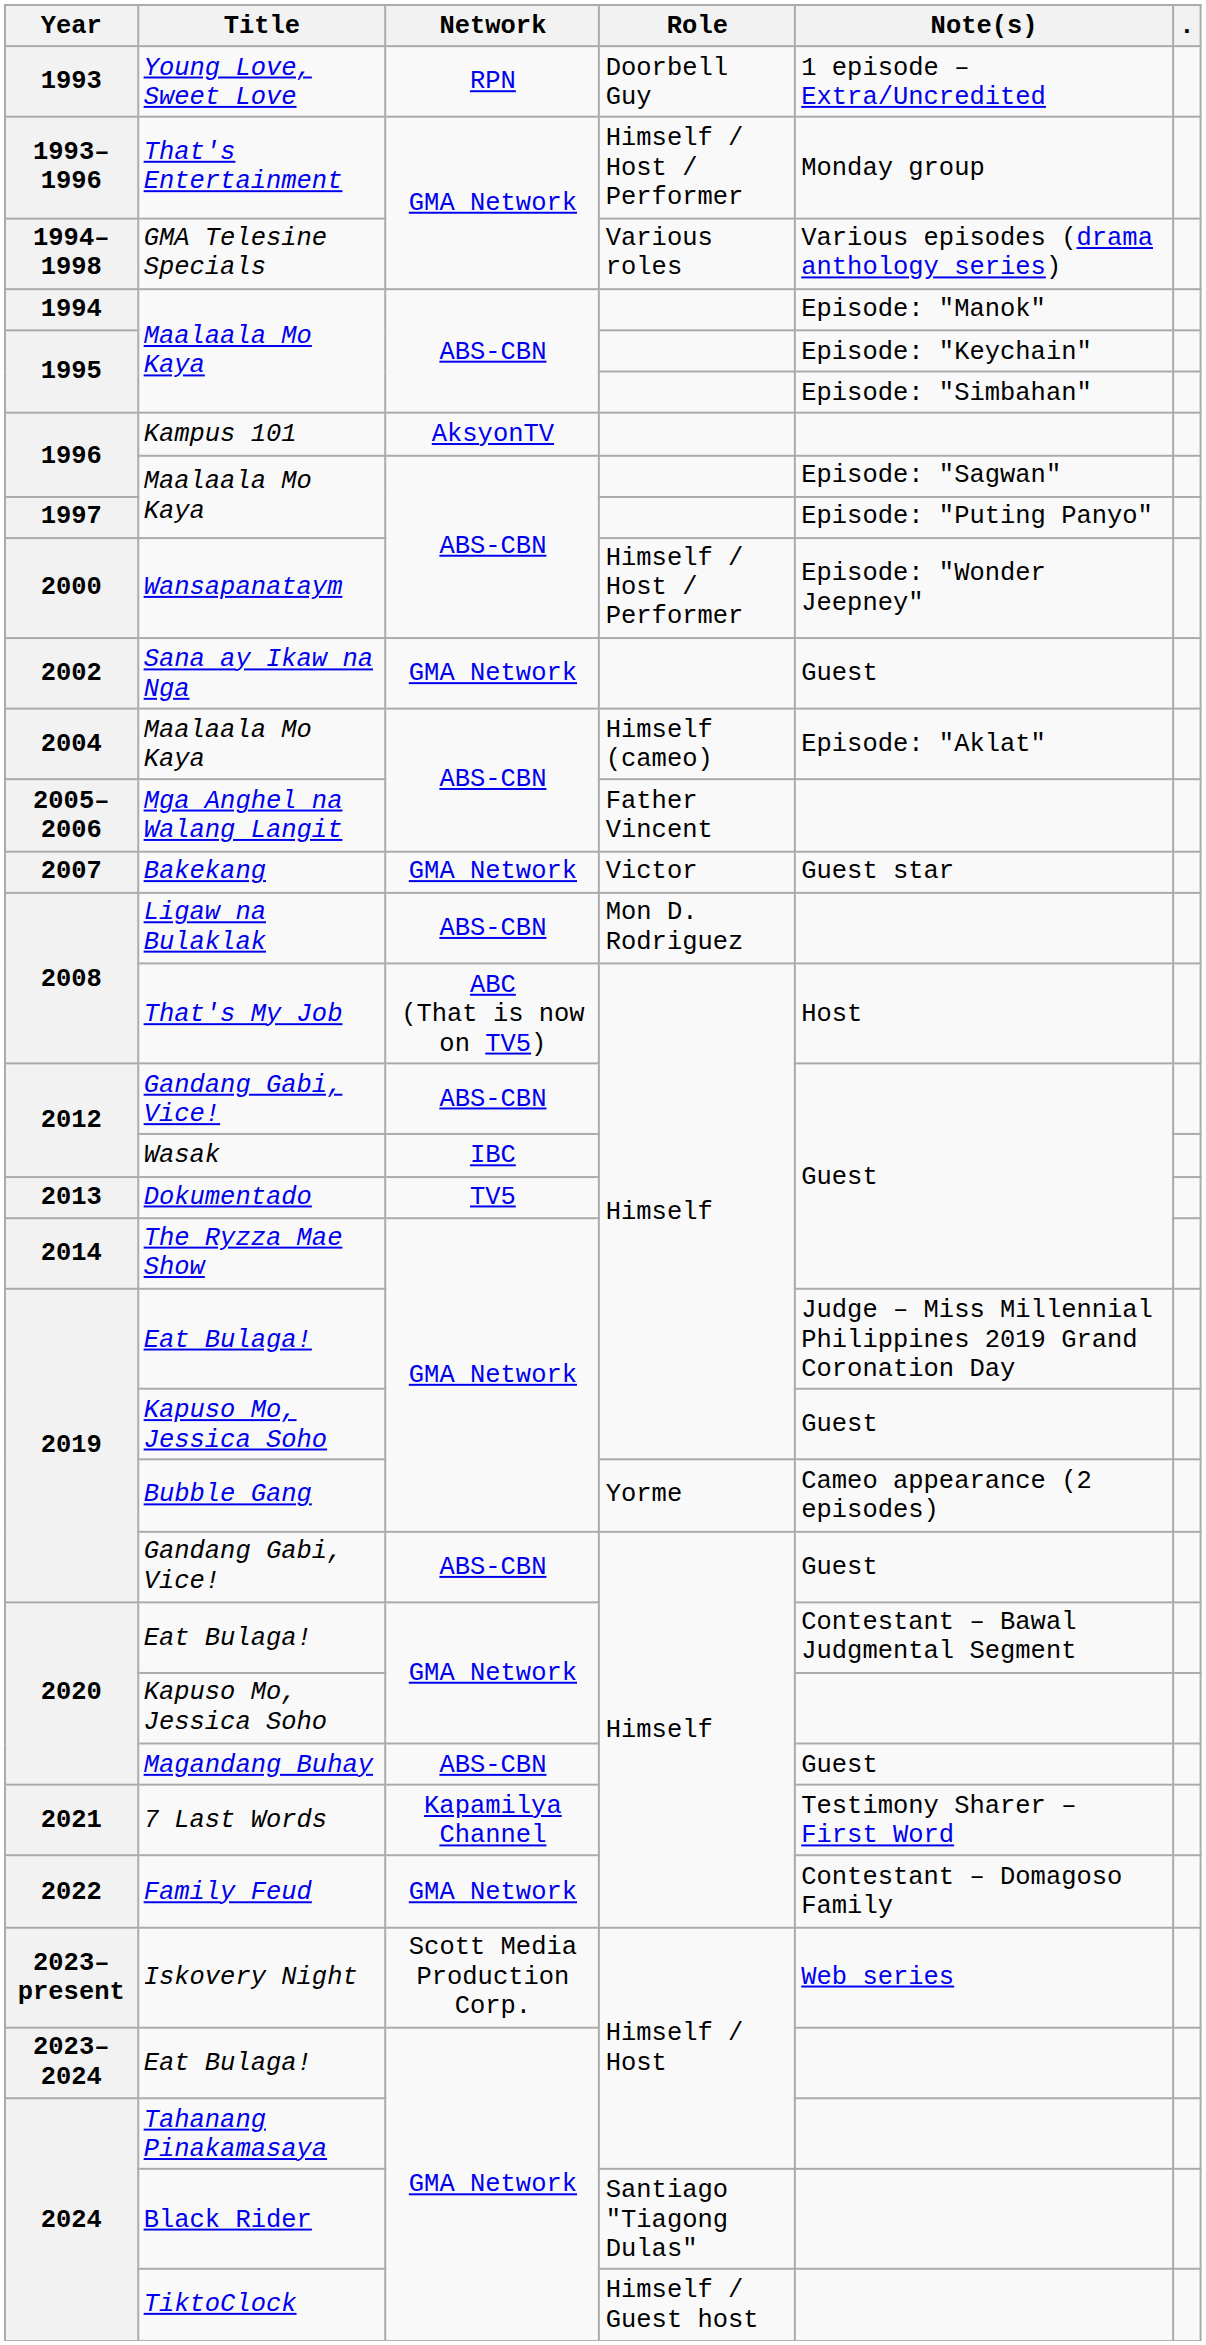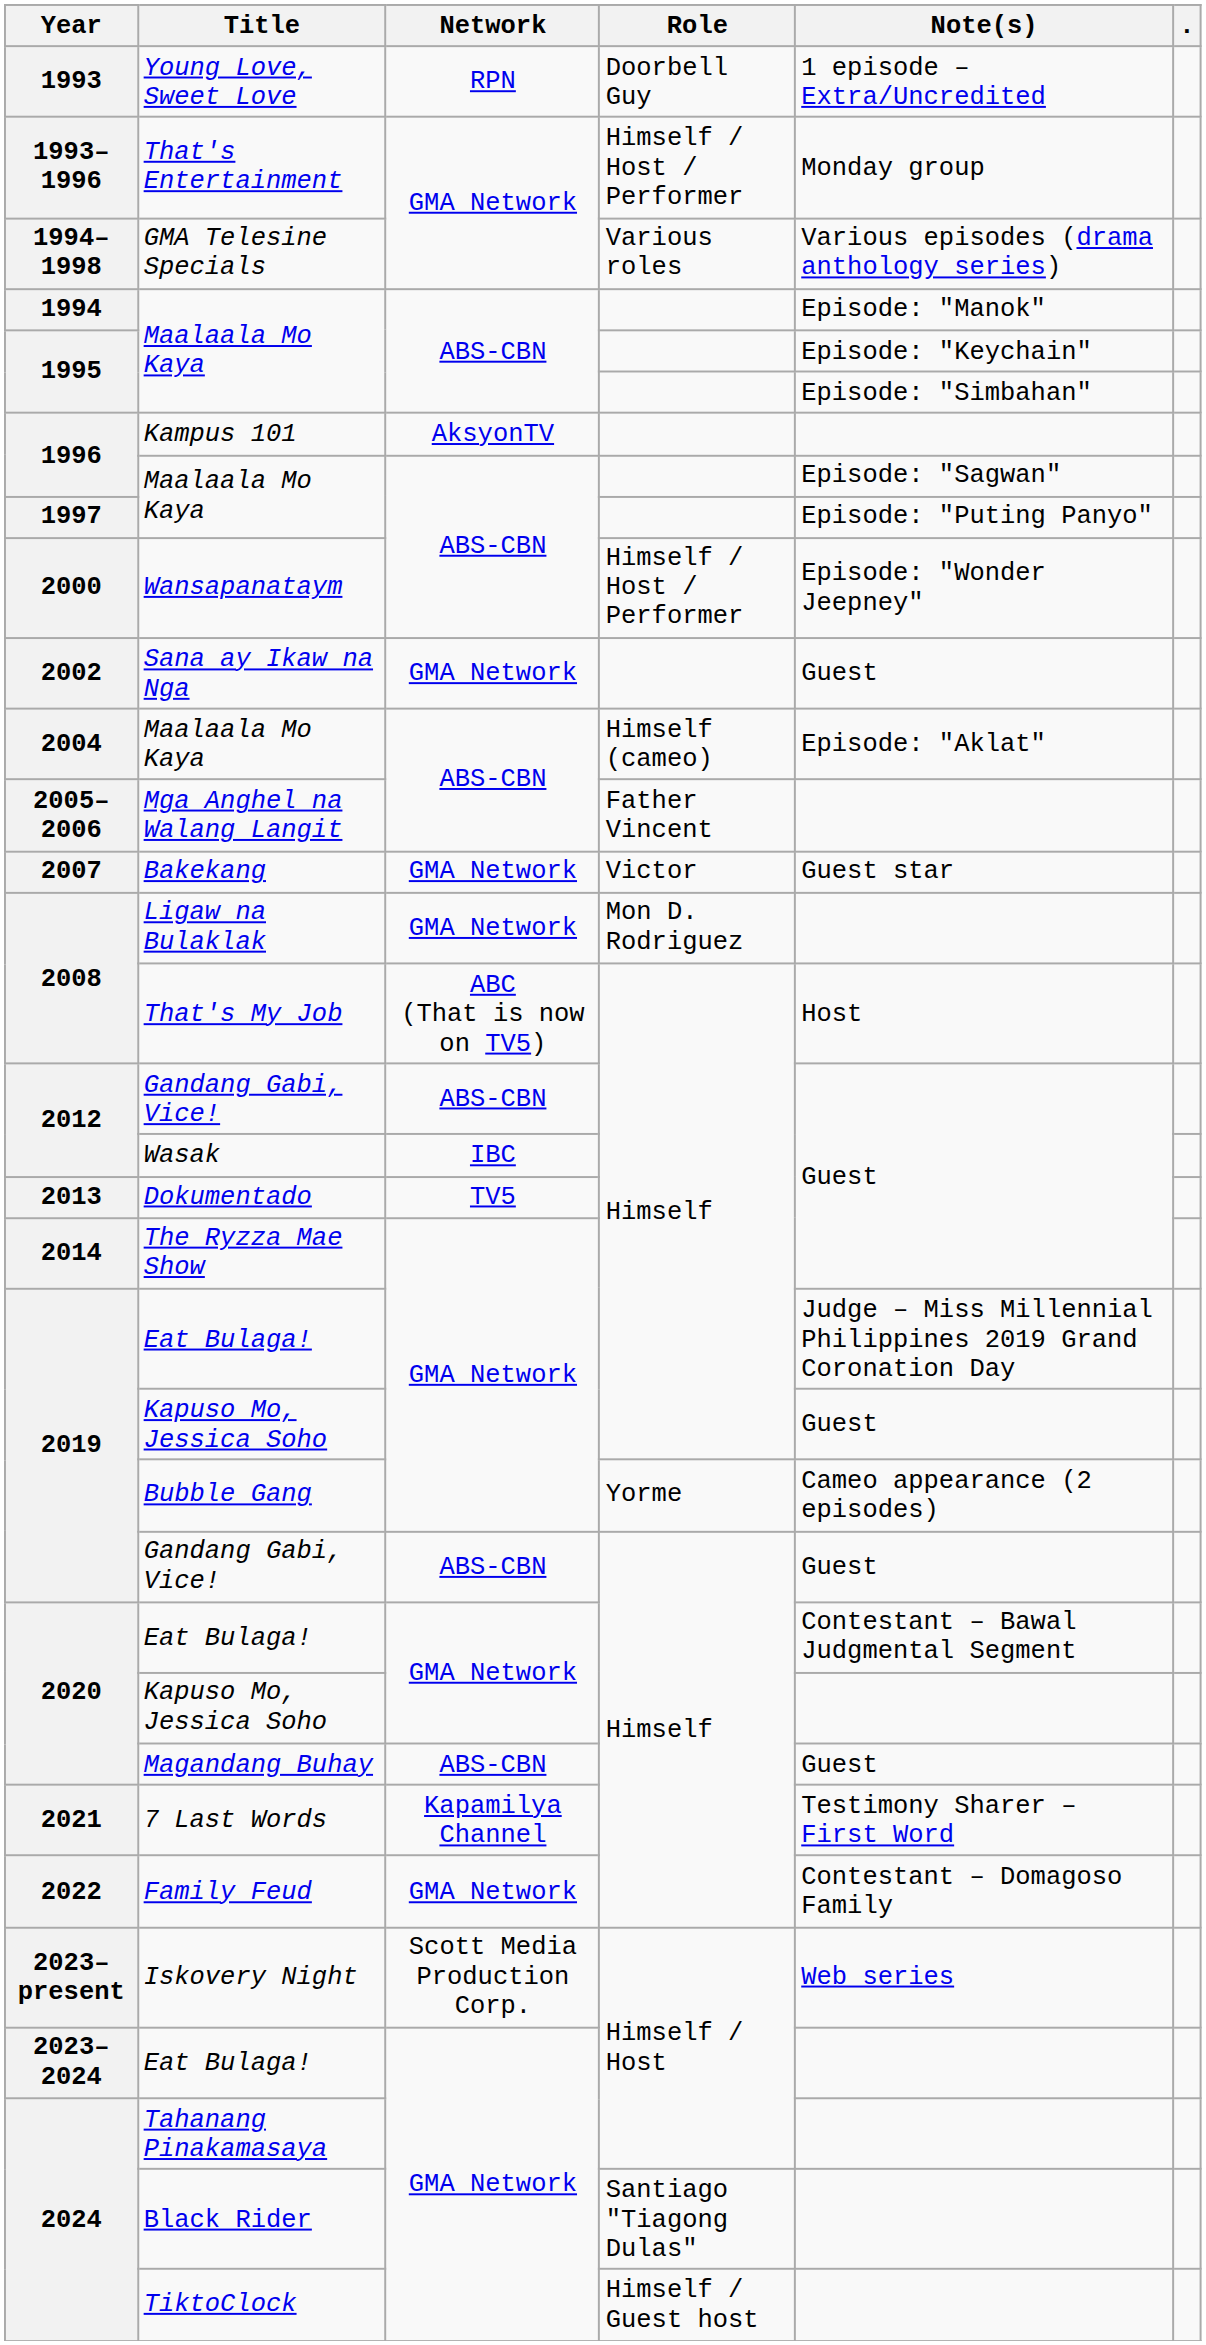Ligaw na Bulaklak | Network: ABS-CBN -> GMA Network
